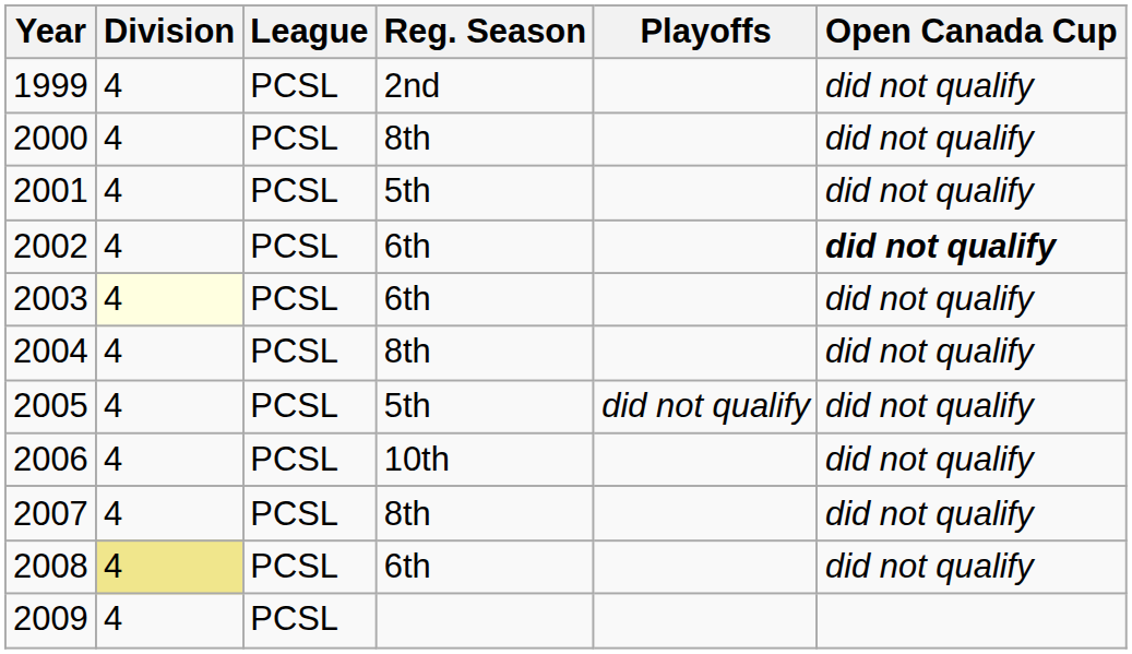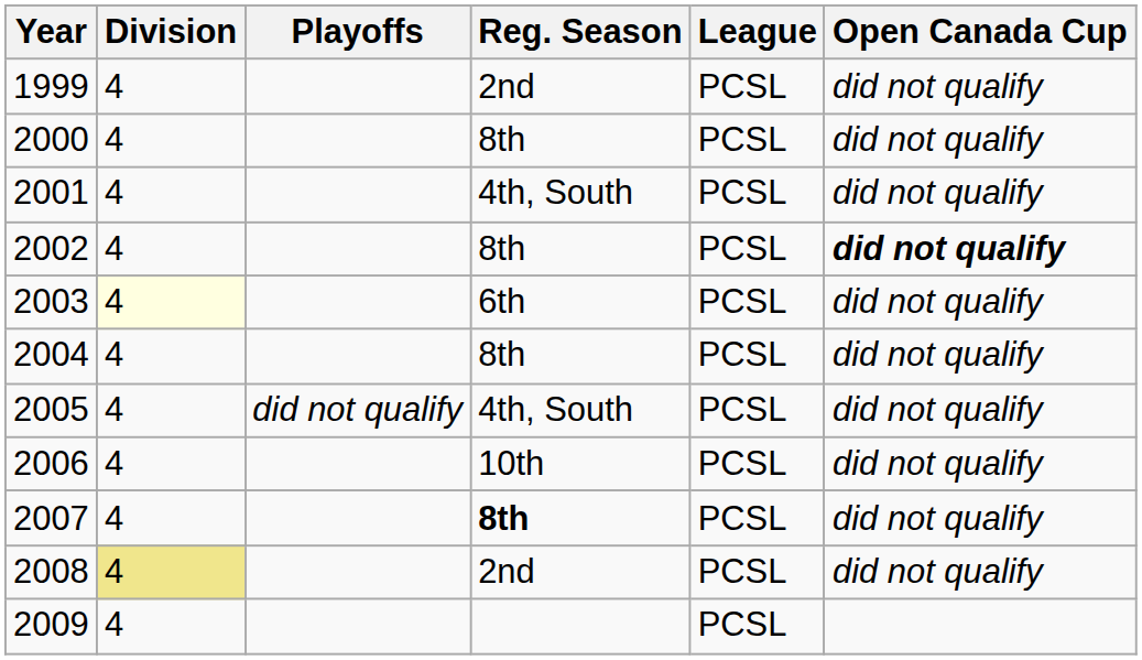columns swapped: League <-> Playoffs
2001 | Reg. Season: 5th -> 4th, South
2002 | Reg. Season: 6th -> 8th
2005 | Reg. Season: 5th -> 4th, South
2007 | Reg. Season: normal -> bold
2008 | Reg. Season: 6th -> 2nd
